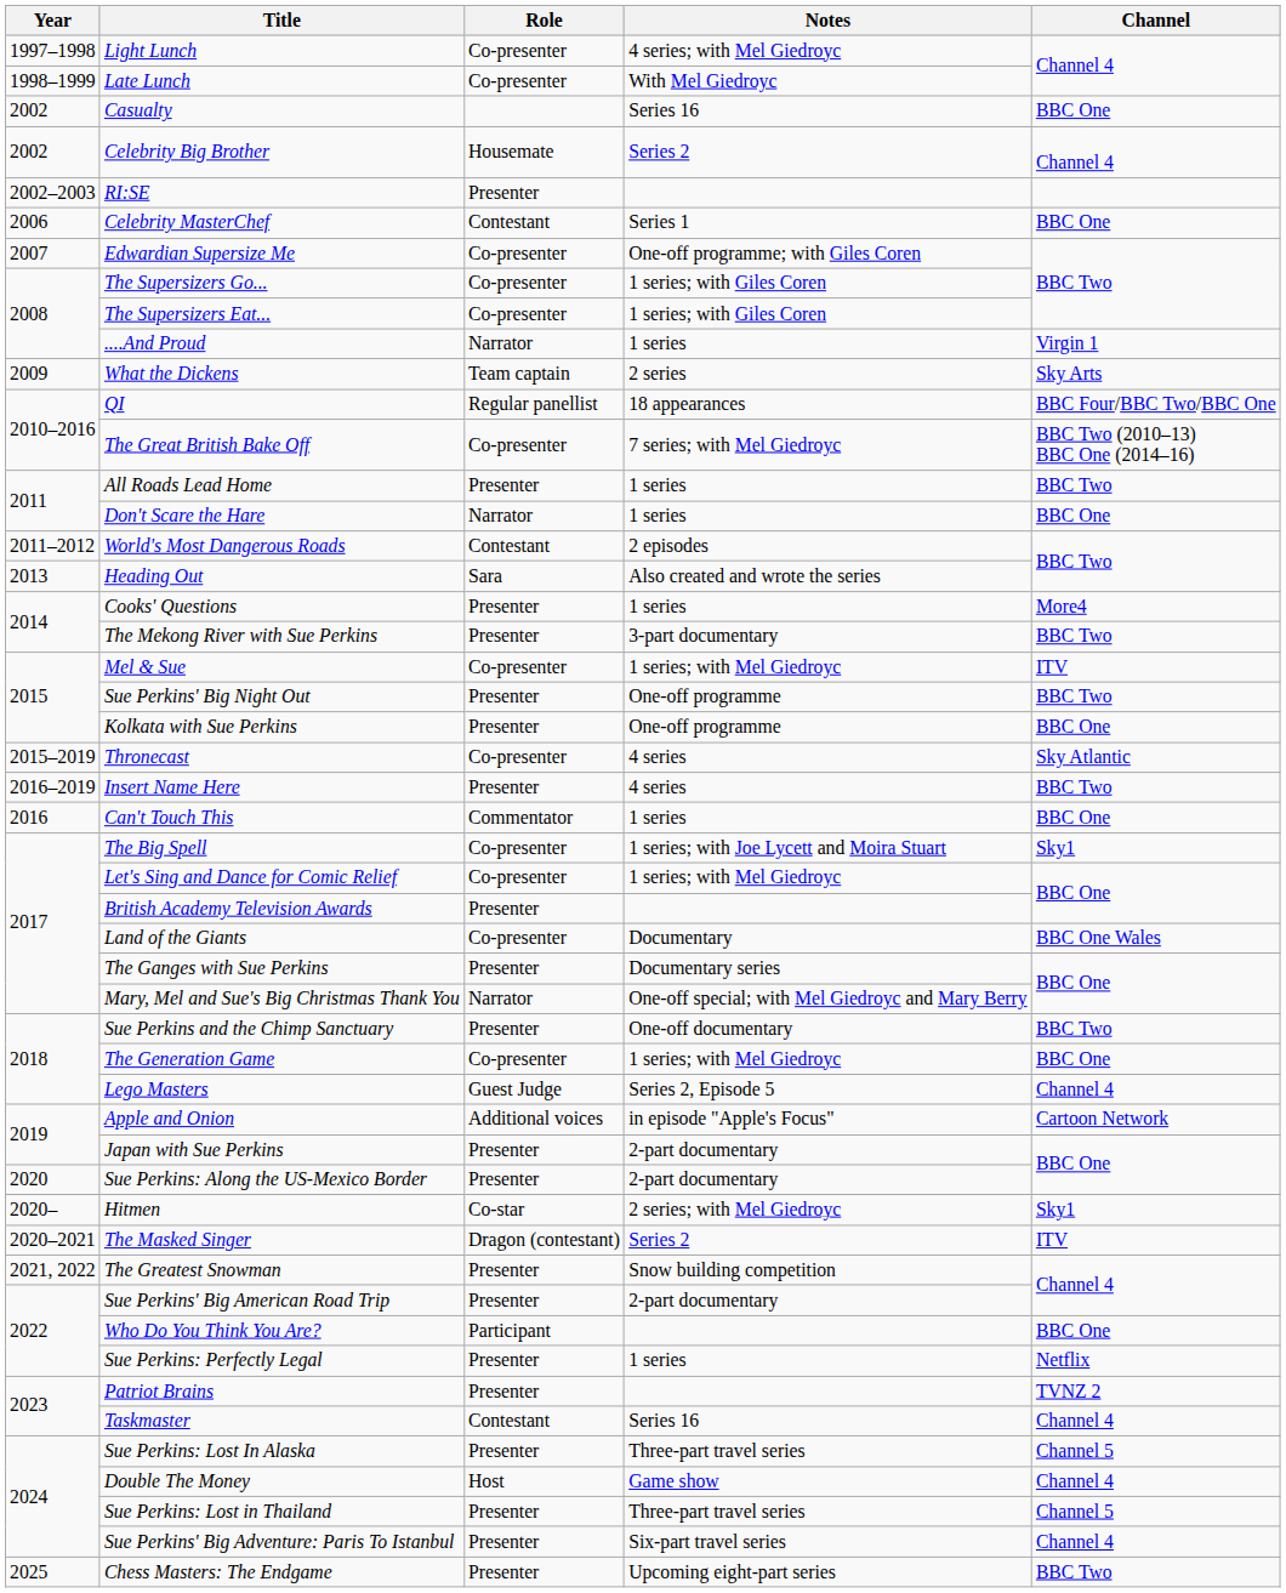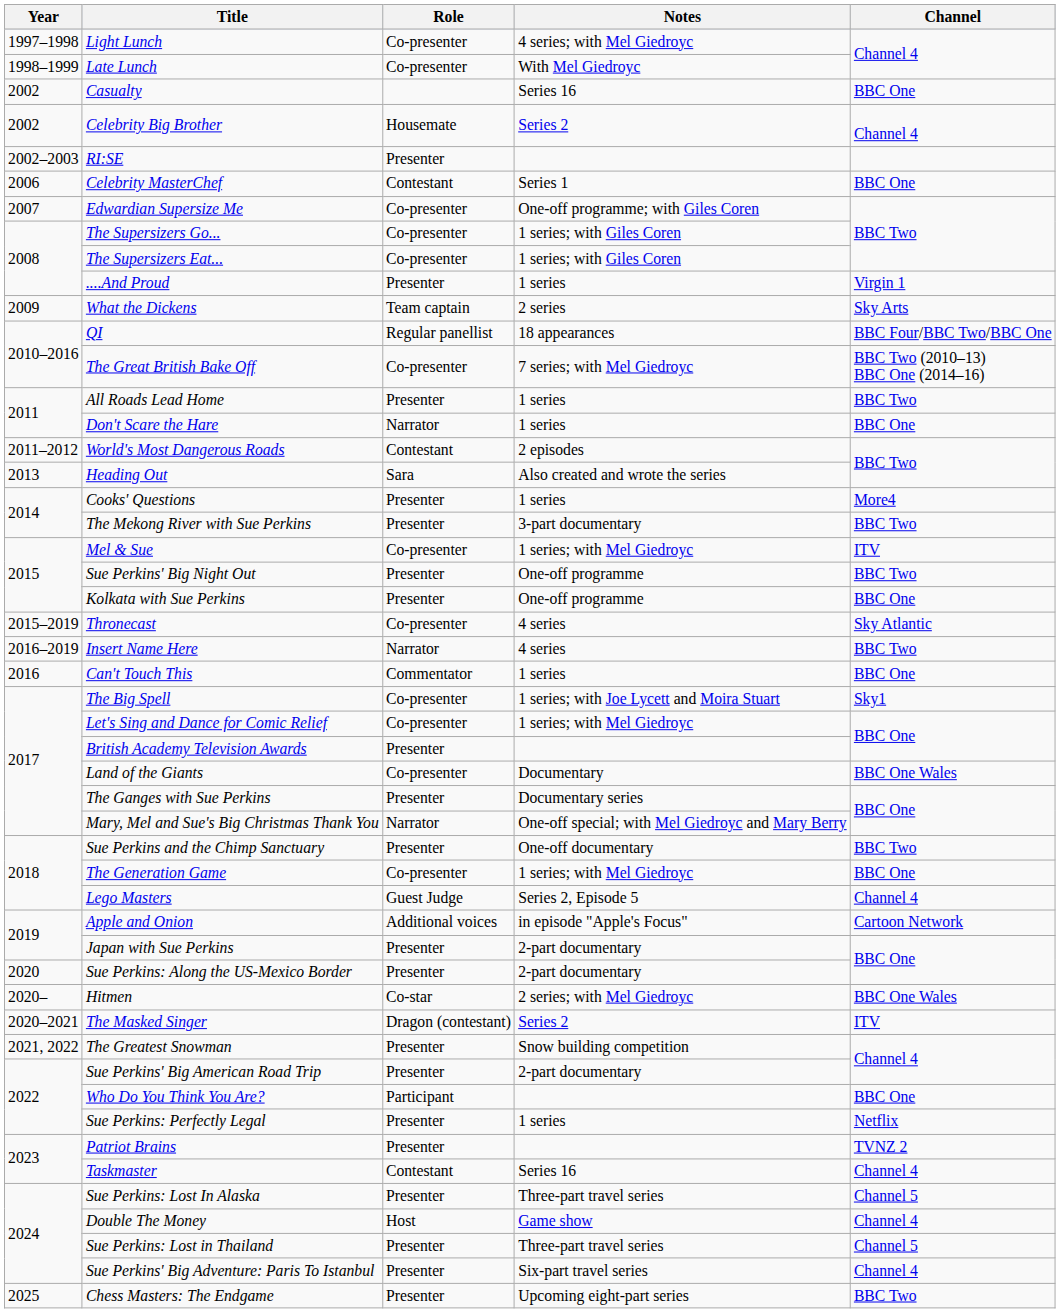....And Proud | Role: Narrator -> Presenter
Insert Name Here | Role: Presenter -> Narrator
Hitmen | Channel: Sky1 -> BBC One Wales
